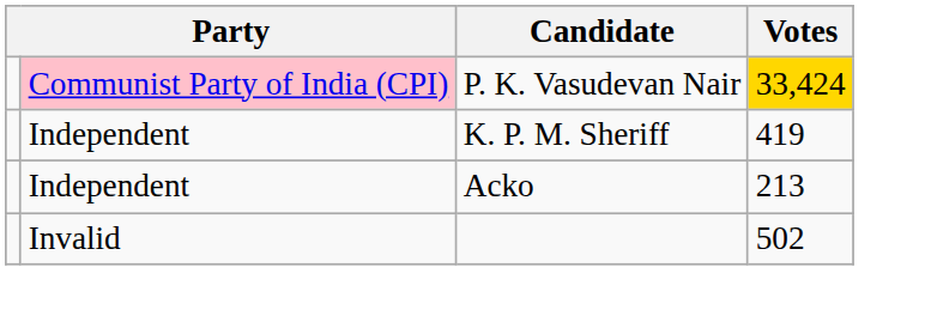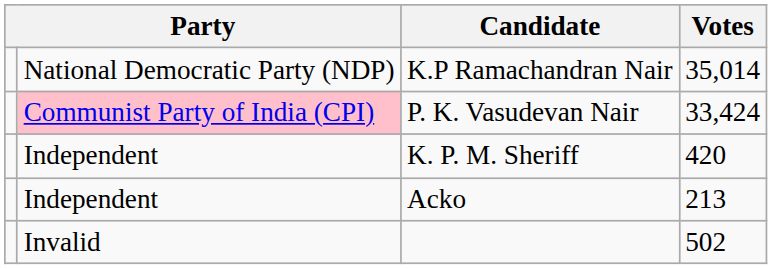+ row: National Democratic Party (NDP) | K.P Ramachandran Nair | 35,014
P. K. Vasudevan Nair | Votes: gold background -> no background
K. P. M. Sheriff | Votes: 419 -> 420
